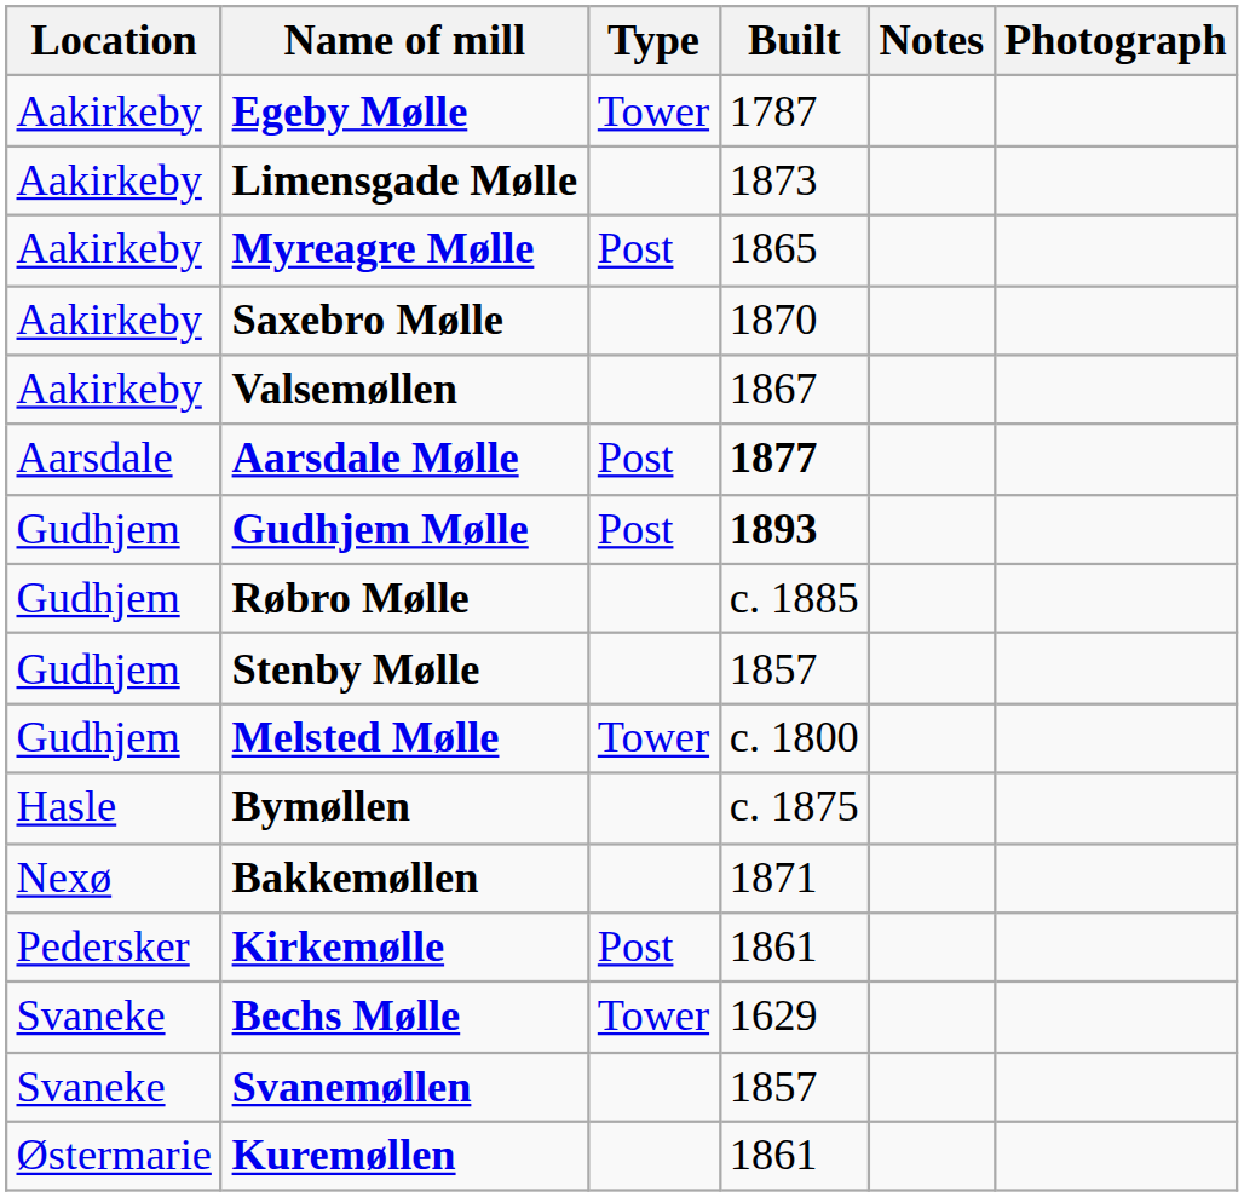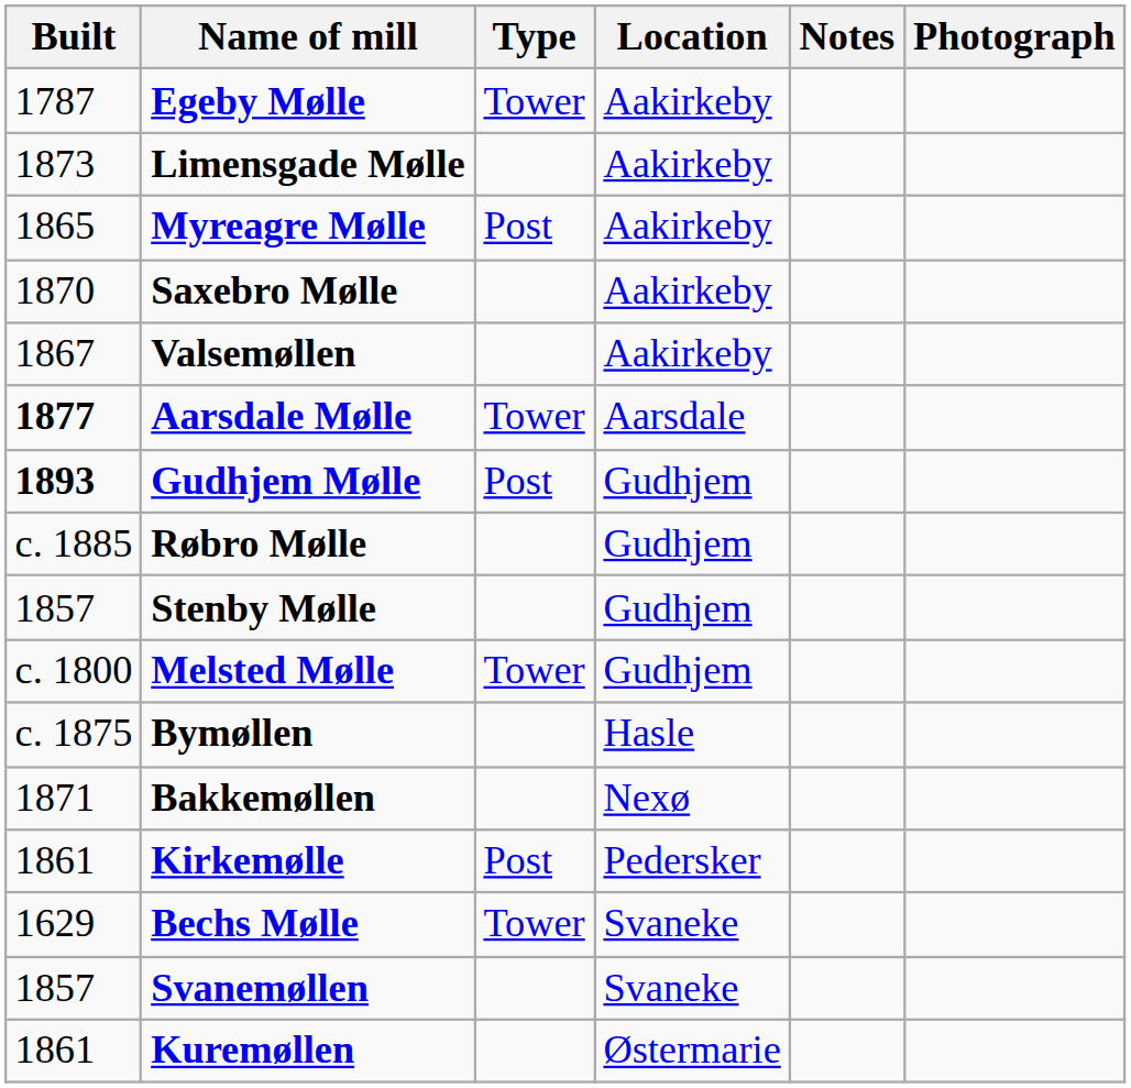columns swapped: Location <-> Built
Aarsdale Mølle | Type: Post -> Tower
